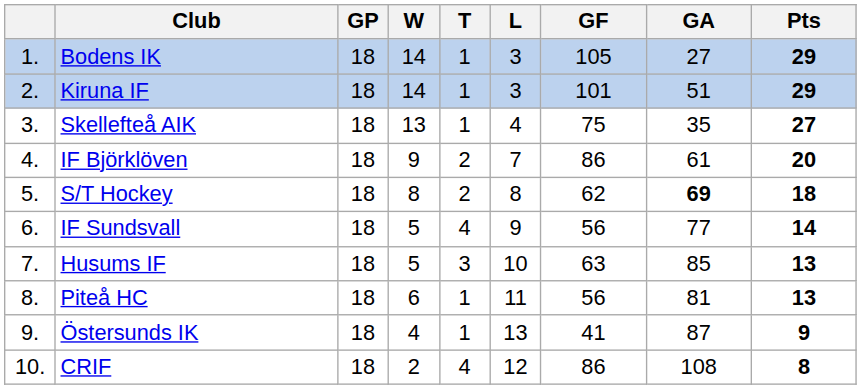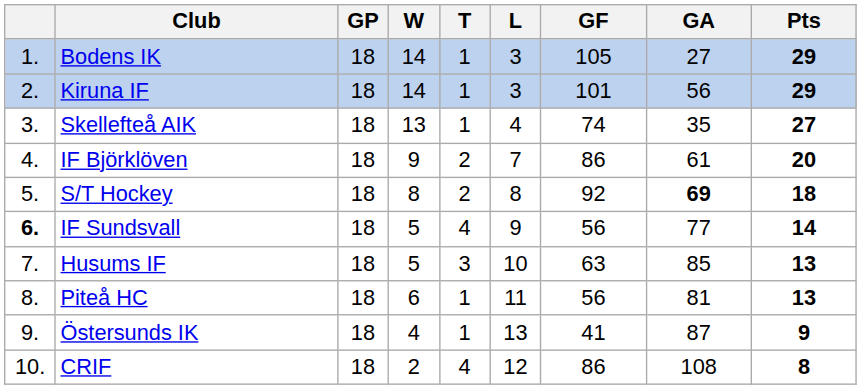Kiruna IF | GA: 51 -> 56
Skellefteå AIK | GF: 75 -> 74
S/T Hockey | GF: 62 -> 92
IF Sundsvall | column 1: normal -> bold
